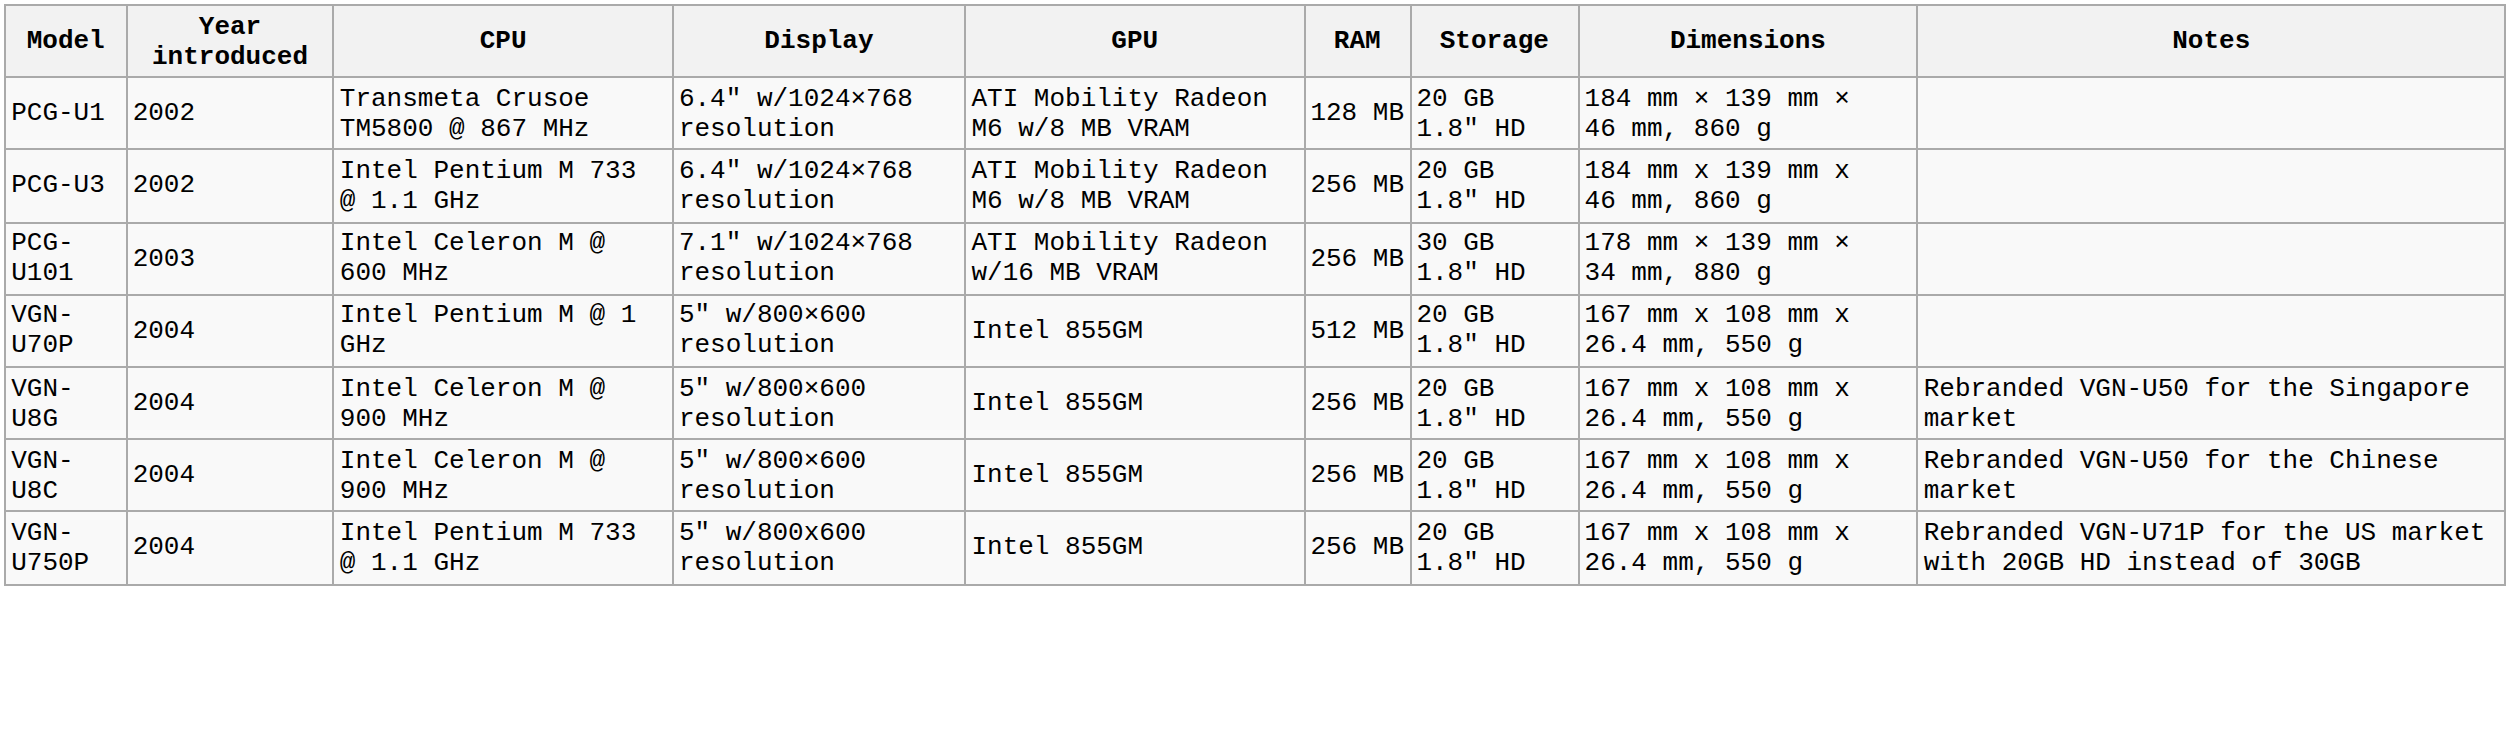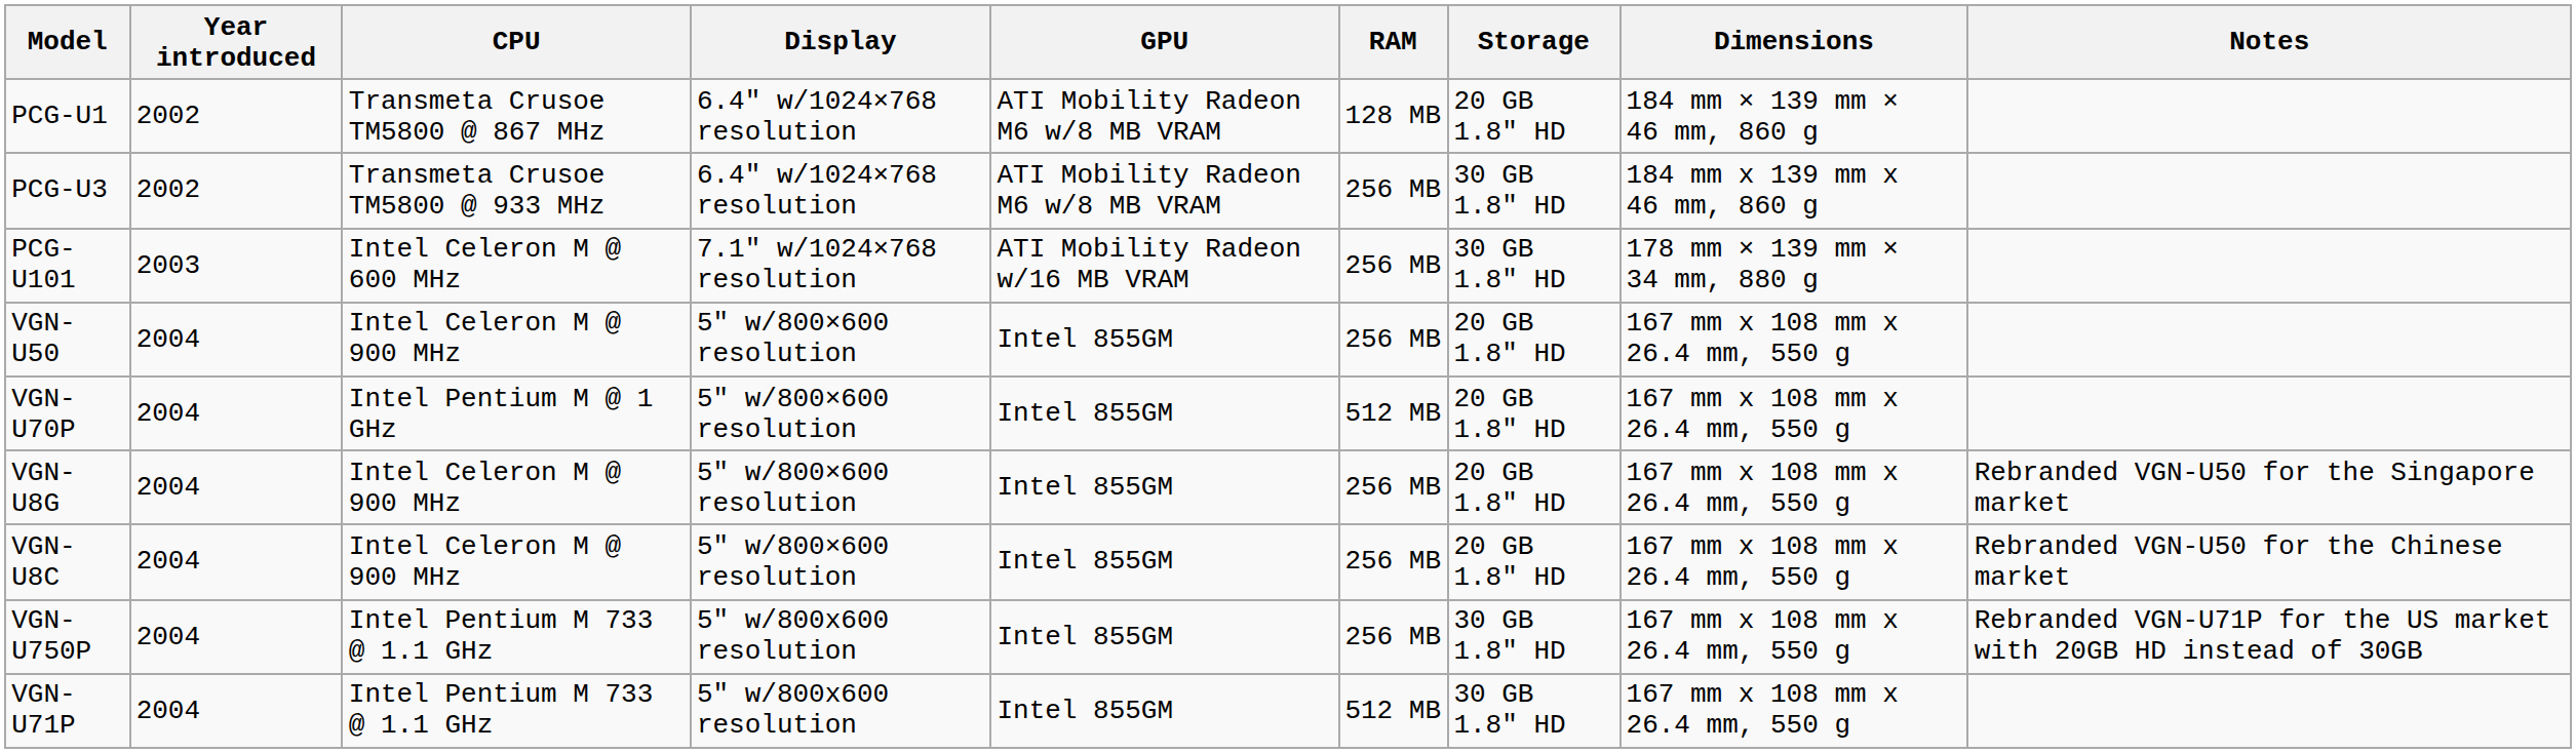PCG-U3 | CPU: Intel Pentium M 733 @ 1.1 GHz -> Transmeta Crusoe TM5800 @ 933 MHz
PCG-U3 | Storage: 20 GB 1.8" HD -> 30 GB 1.8" HD
+ row: VGN-U50 | 2004 | Intel Celeron M @ 900 MHz | 5" w/800×600 resolution | Intel 855GM | 256 MB | 20 GB 1.8" HD | 167 mm x 108 mm x 26.4 mm, 550 g
VGN-U750P | Storage: 20 GB 1.8" HD -> 30 GB 1.8" HD
+ row: VGN-U71P | 2004 | Intel Pentium M 733 @ 1.1 GHz | 5" w/800x600 resolution | Intel 855GM | 512 MB | 30 GB 1.8" HD | 167 mm x 108 mm x 26.4 mm, 550 g
